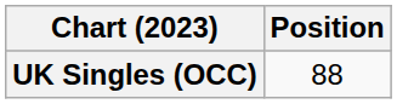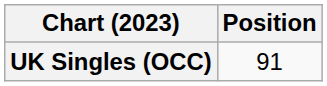UK Singles (OCC) | Position: 88 -> 91
